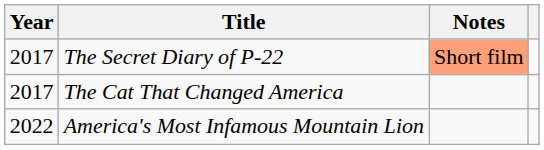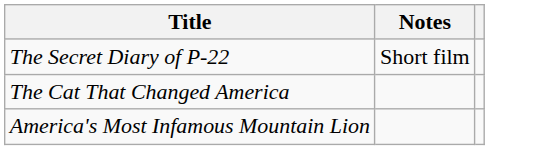- column: Year | 2017 | 2017 | 2022
The Secret Diary of P-22 | Notes: lightsalmon background -> no background
